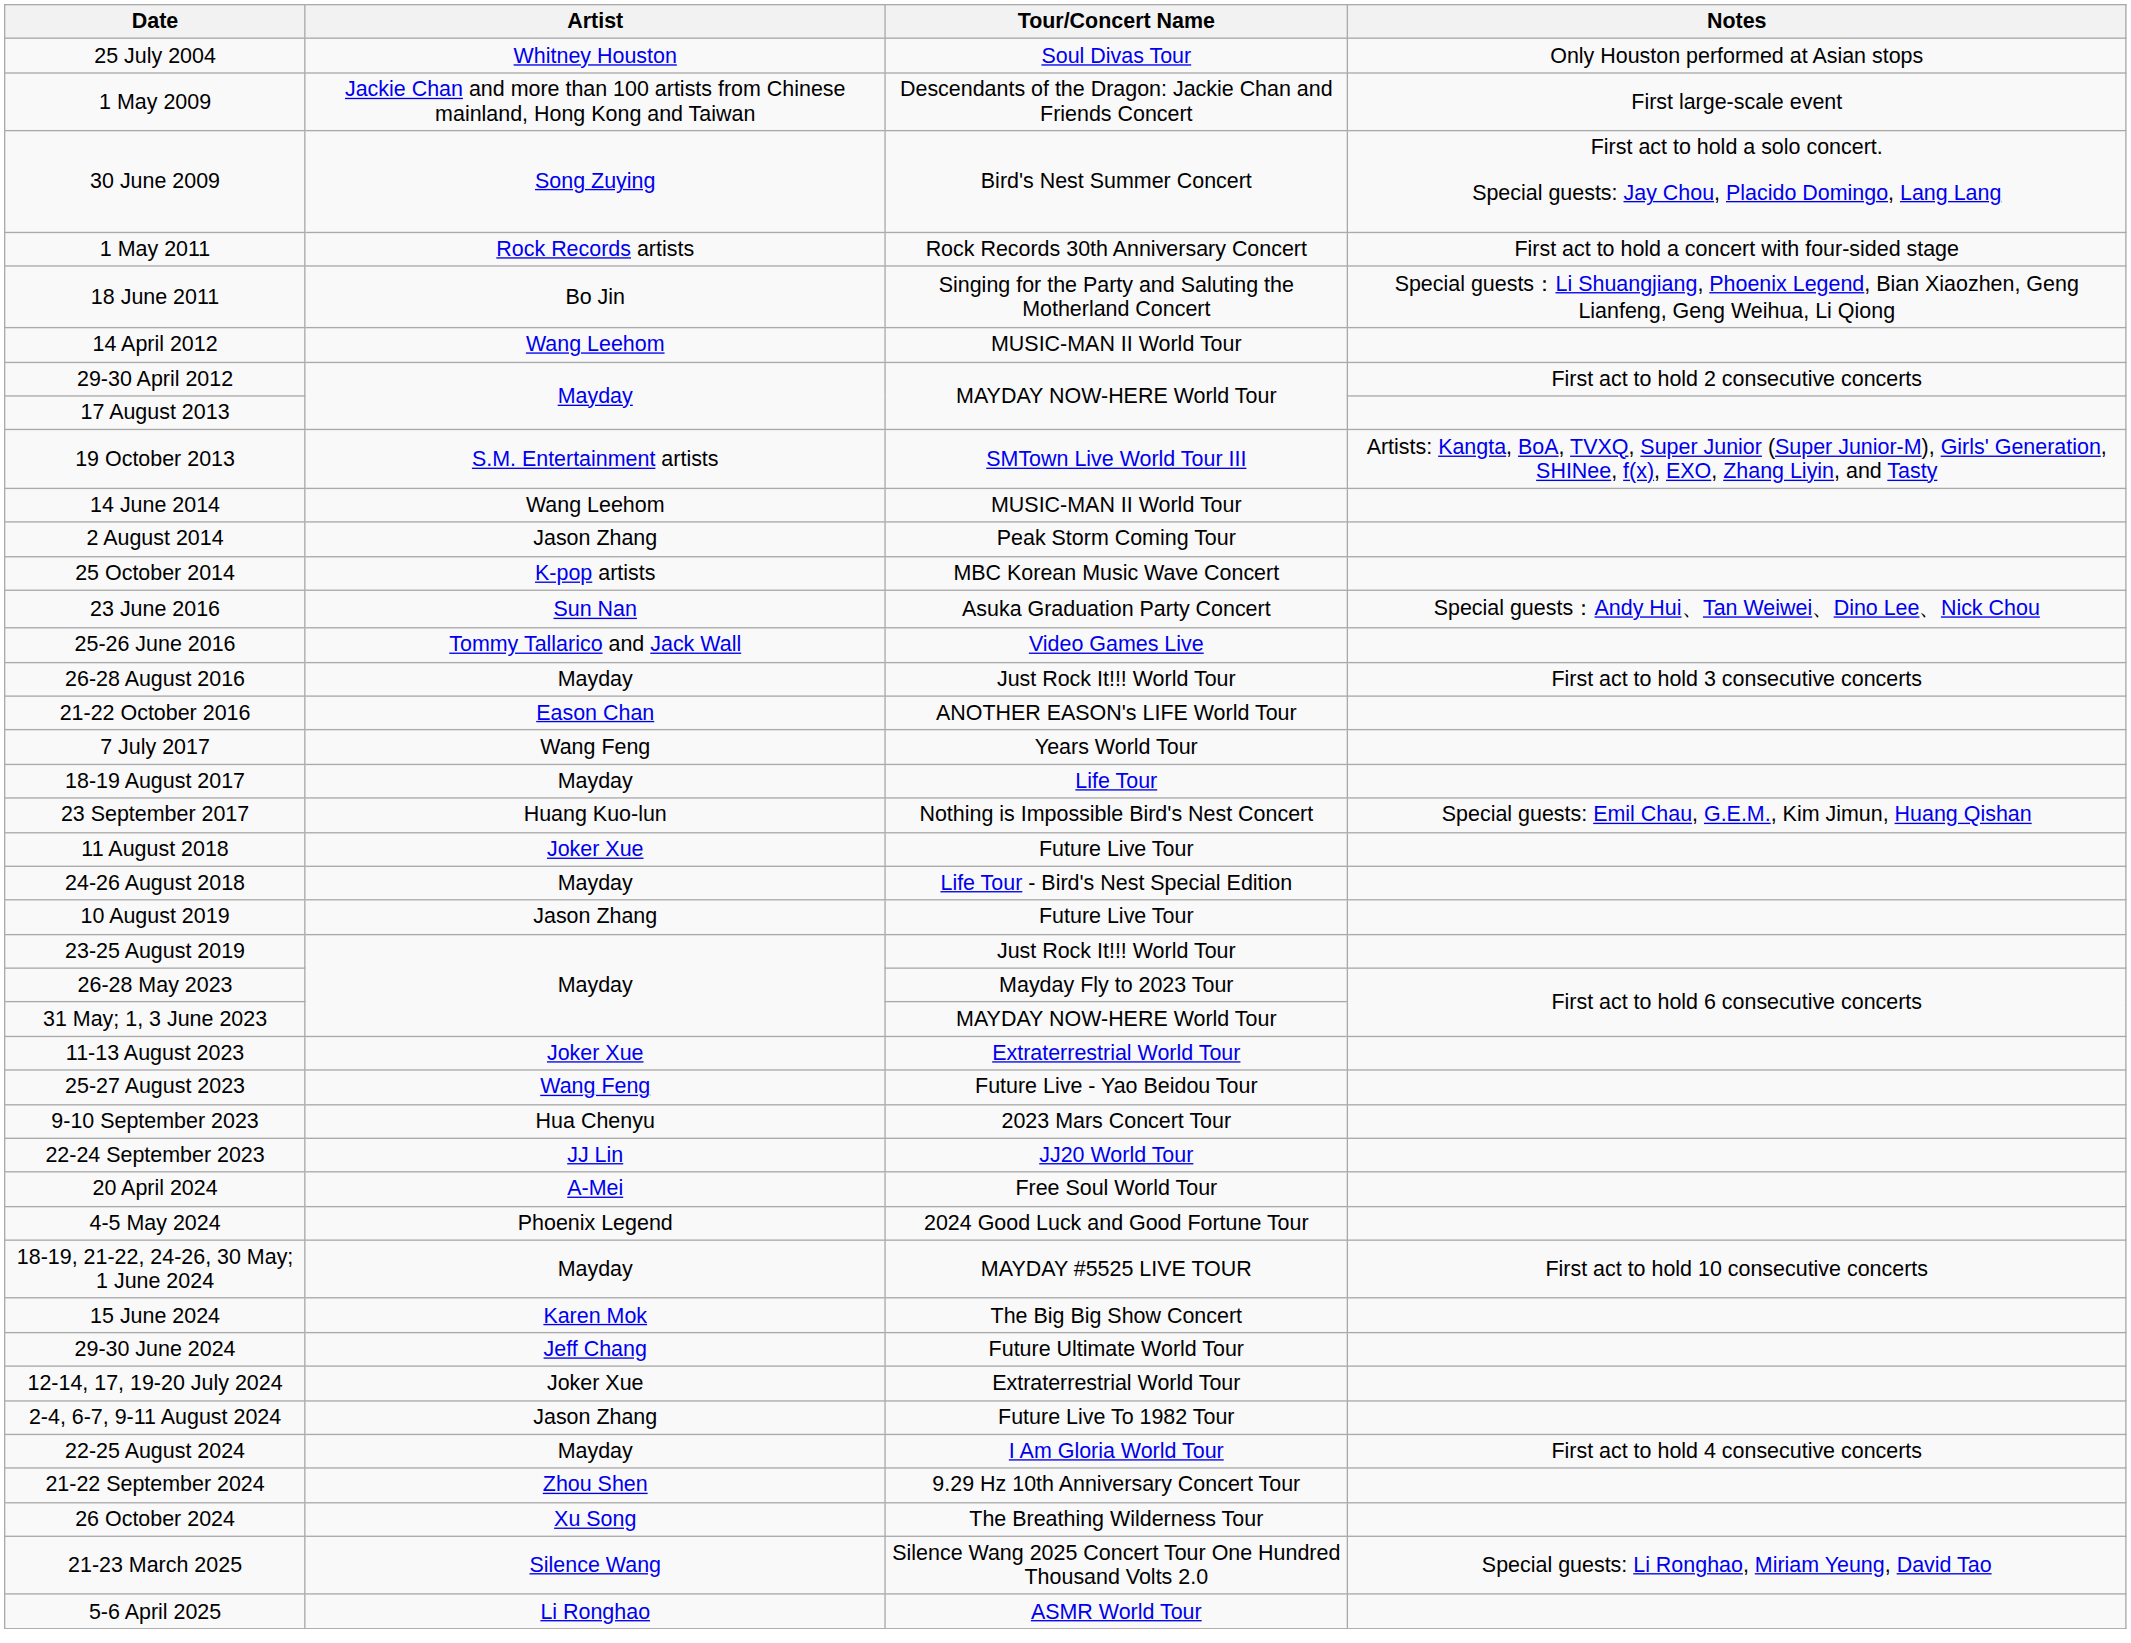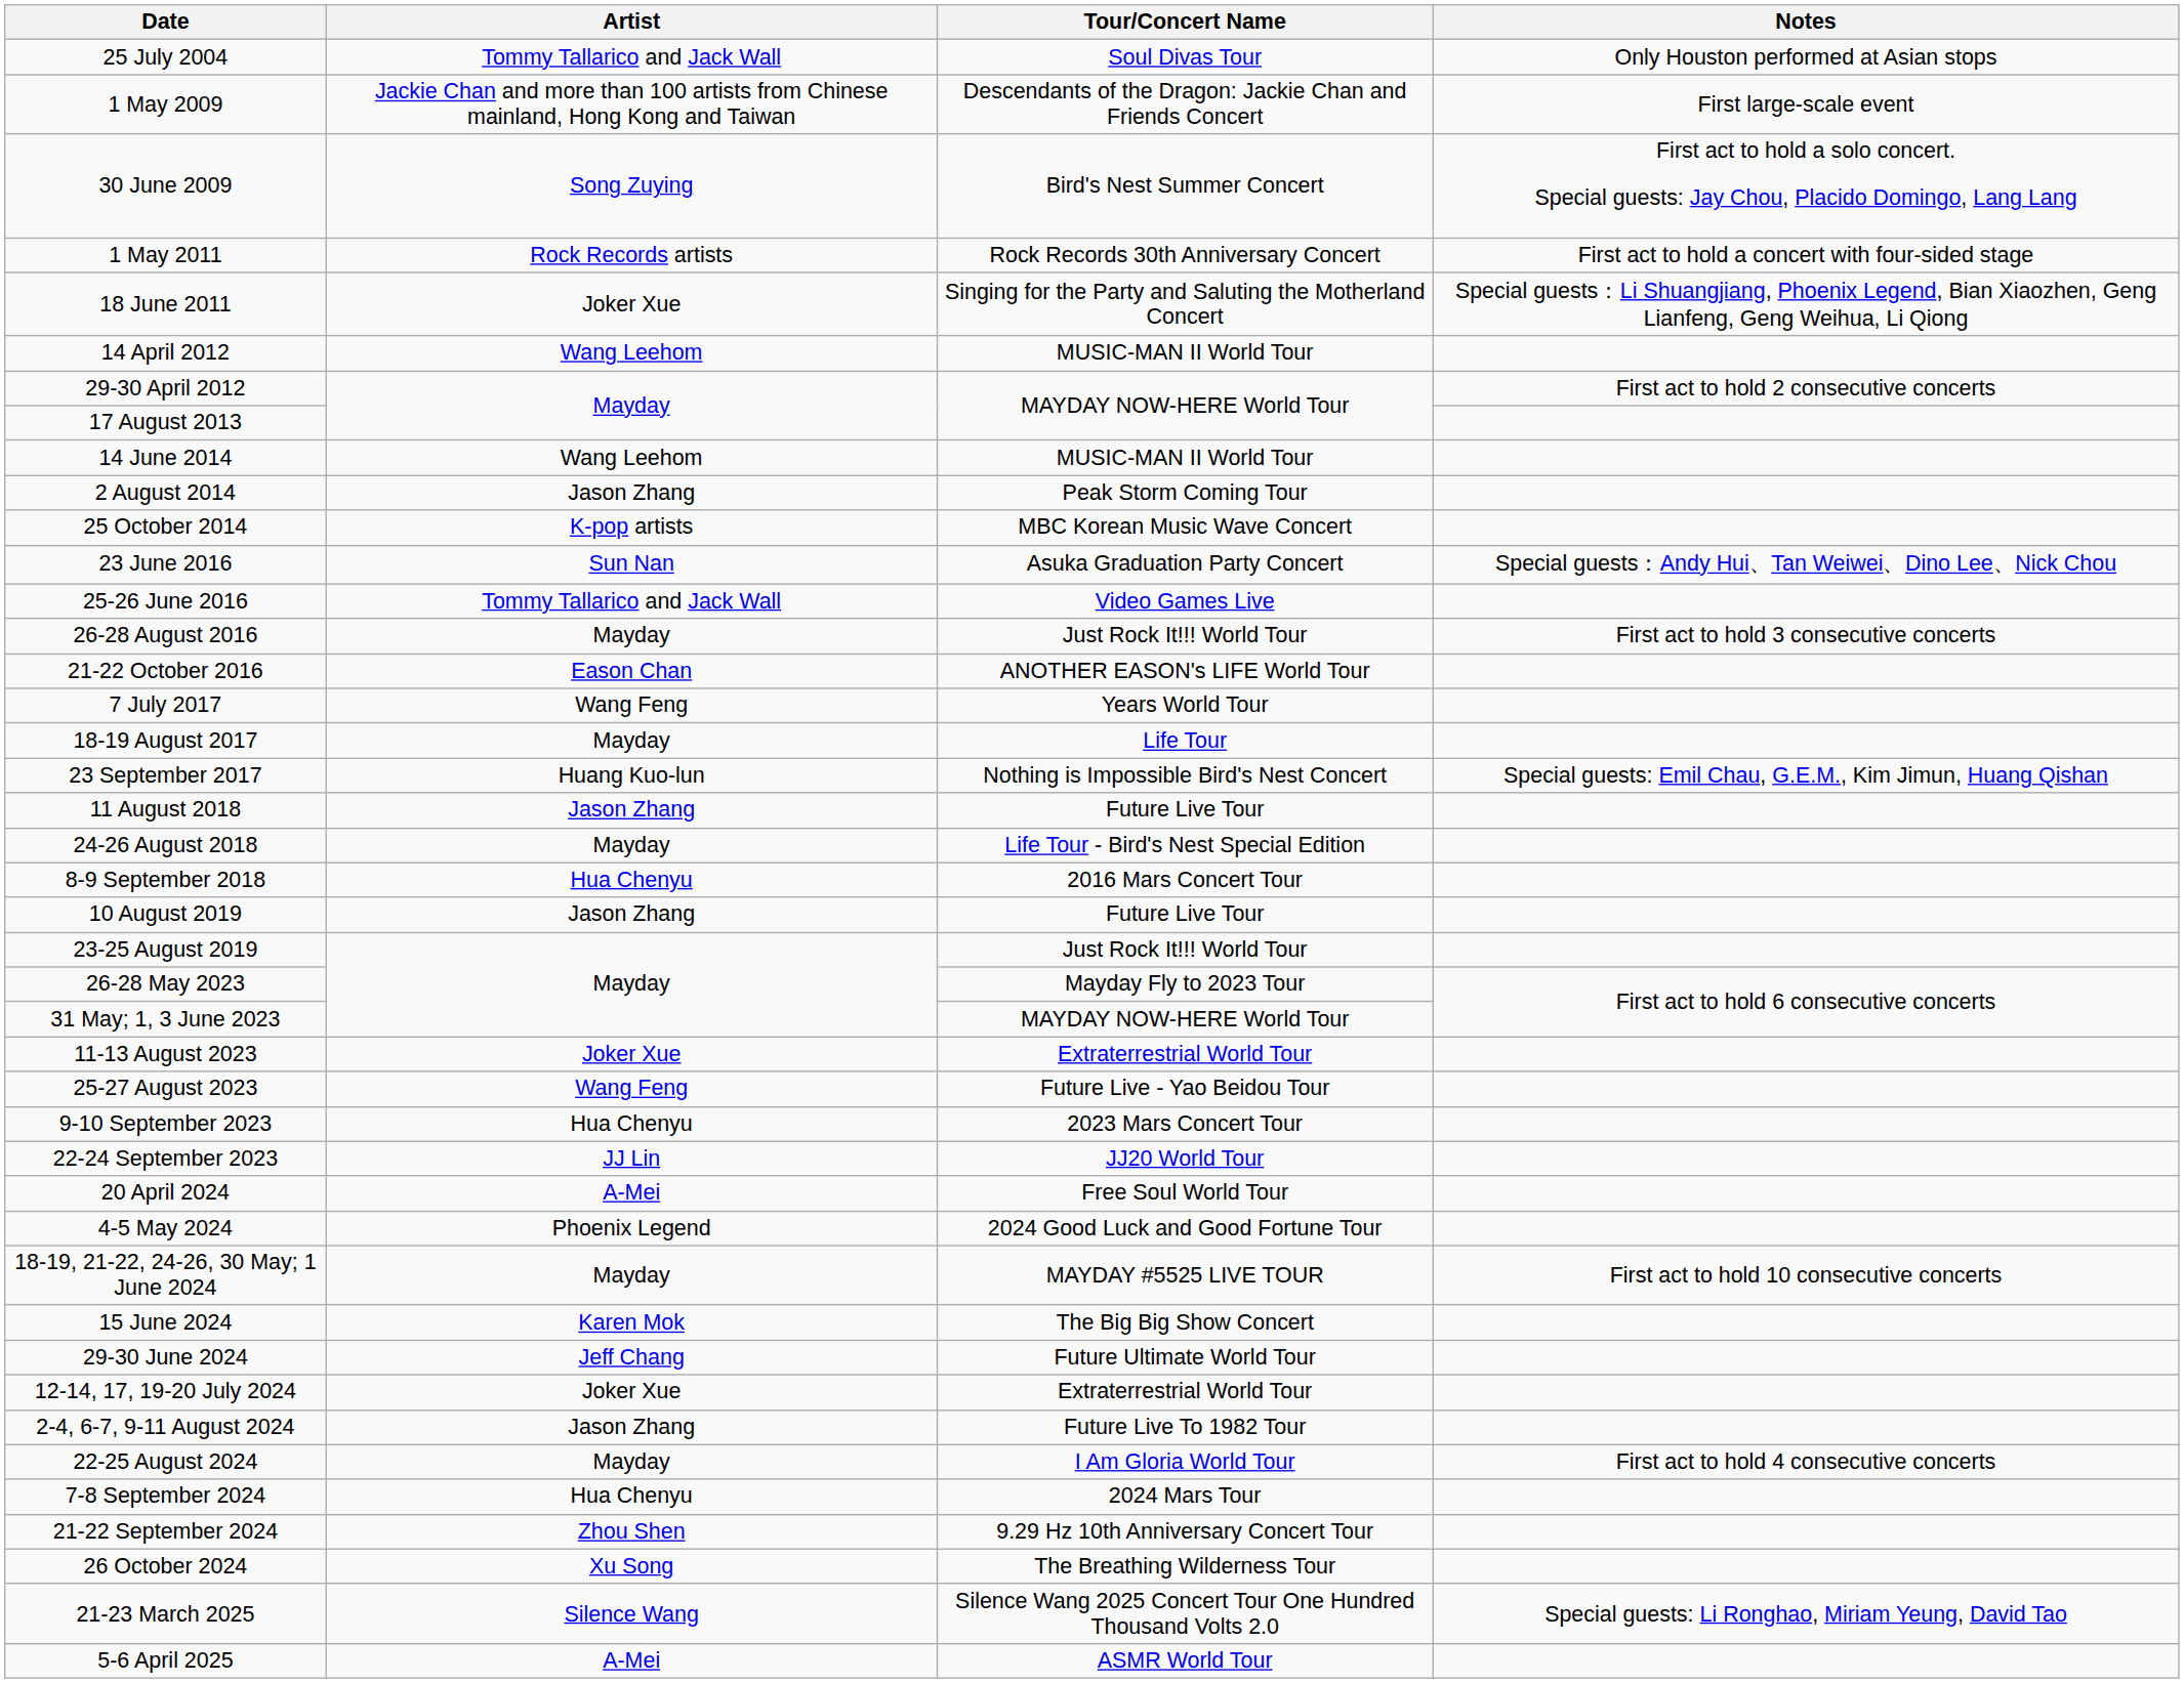25 July 2004 | Artist: Whitney Houston -> Tommy Tallarico and Jack Wall
18 June 2011 | Artist: Bo Jin -> Joker Xue
- row: 19 October 2013 | S.M. Entertainment artists | SMTown Live World Tour III | Artists: Kangta, BoA, TVXQ, Super Junior (Super Junior-M), Girls' Generation, SHINee, f(x), EXO, Zhang Liyin, and Tasty
11 August 2018 | Artist: Joker Xue -> Jason Zhang
+ row: 8-9 September 2018 | Hua Chenyu | 2016 Mars Concert Tour
+ row: 7-8 September 2024 | Hua Chenyu | 2024 Mars Tour
5-6 April 2025 | Artist: Li Ronghao -> A-Mei
